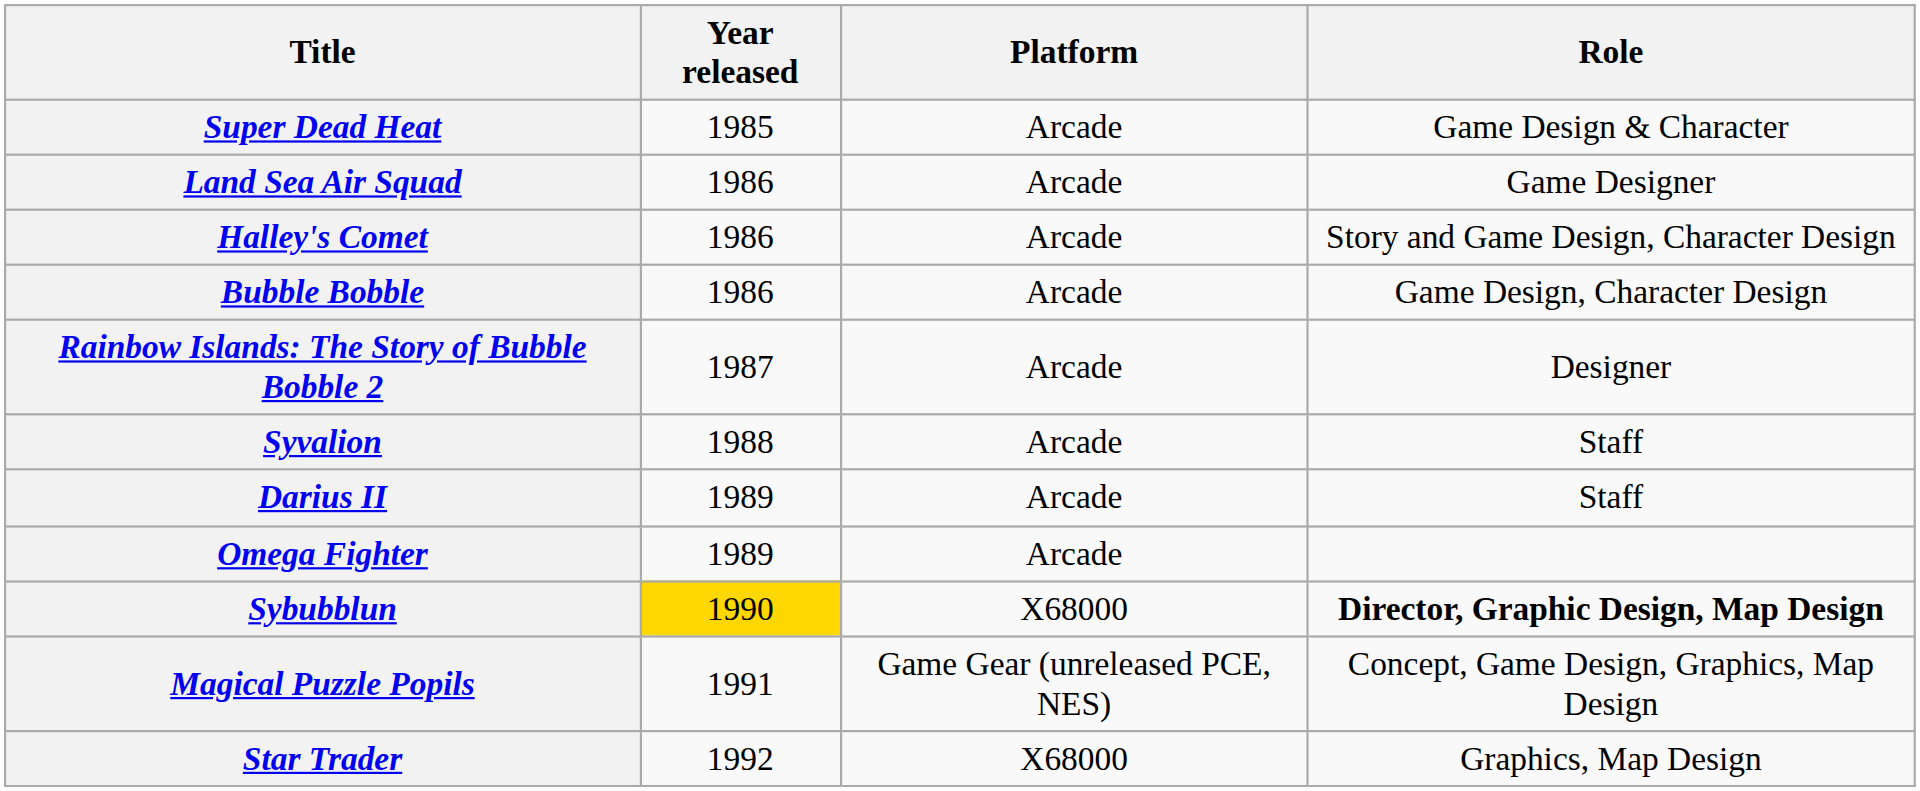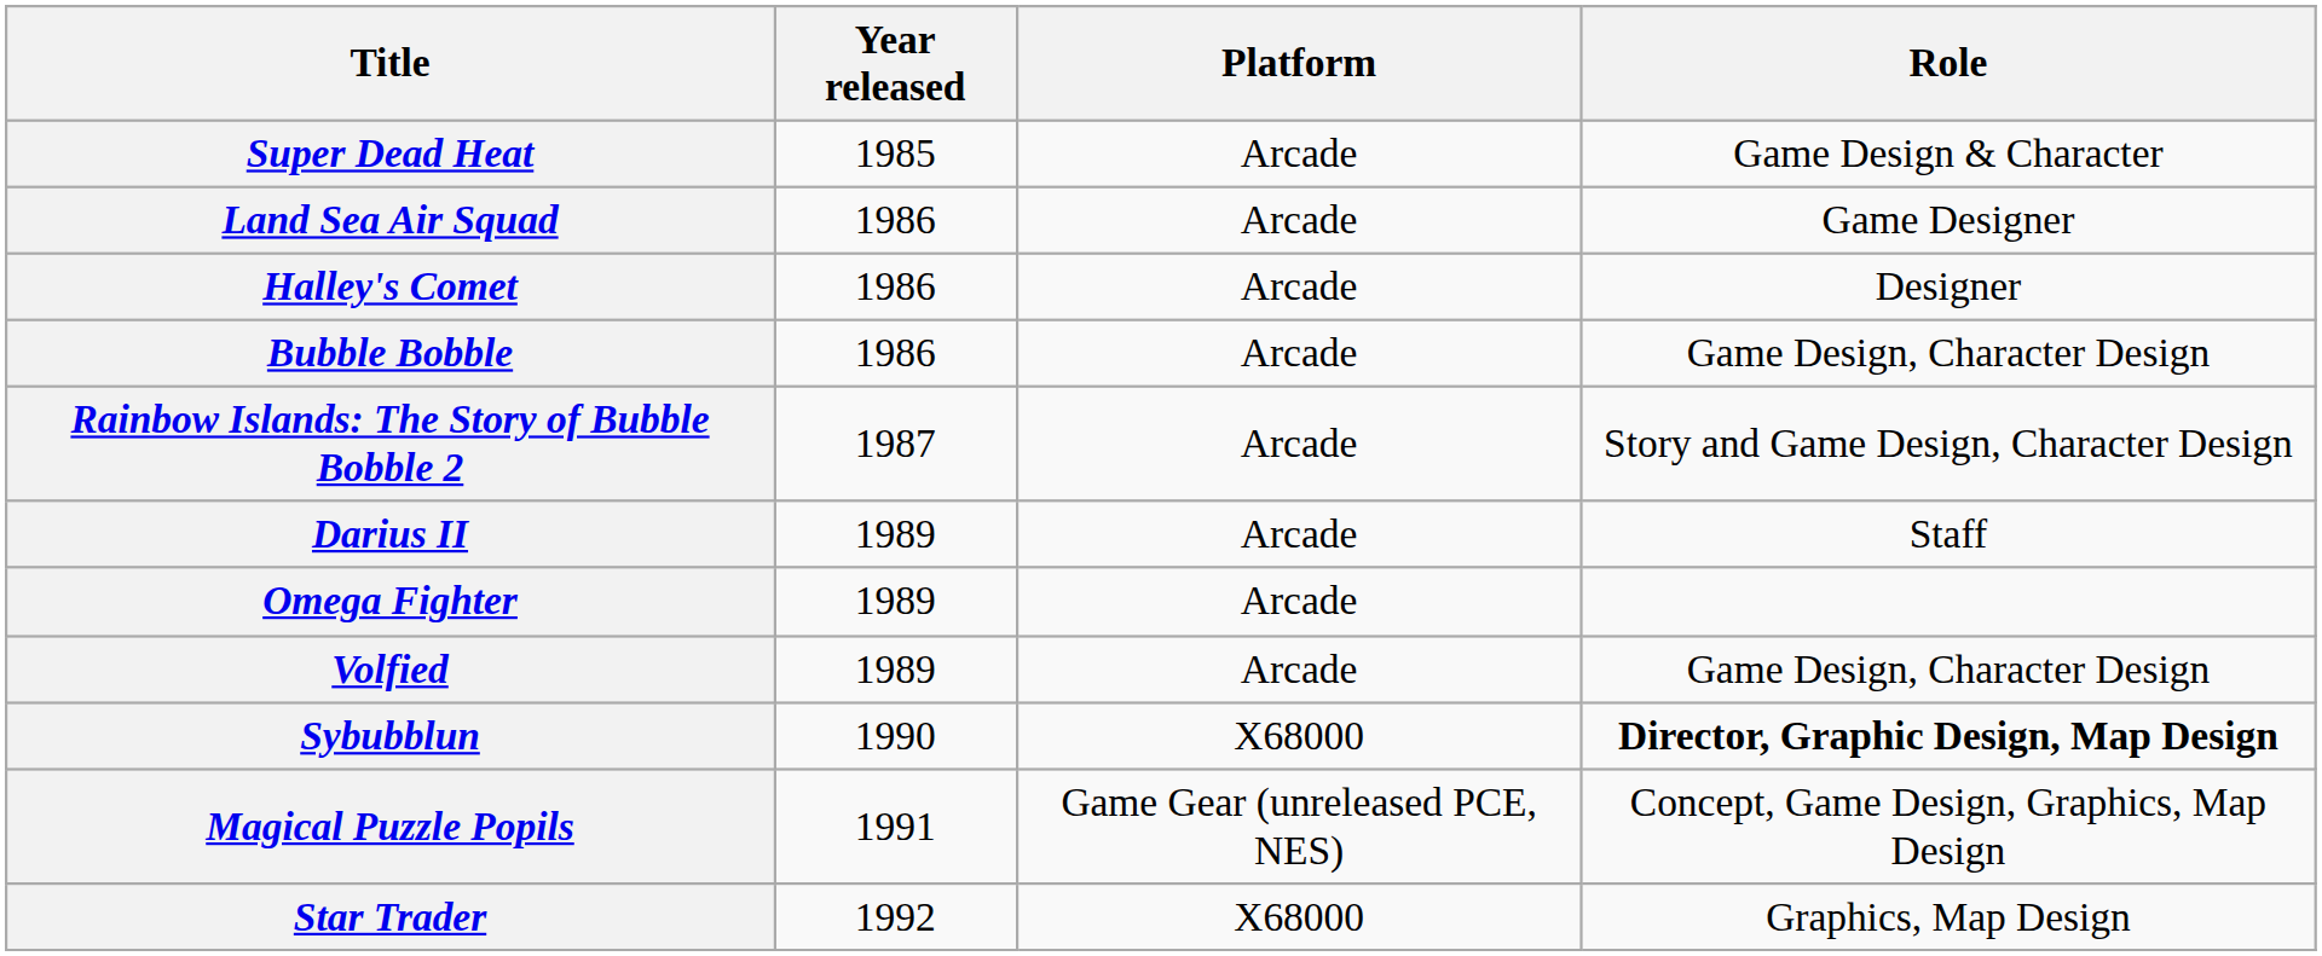Halley's Comet | Role: Story and Game Design, Character Design -> Designer
Rainbow Islands: The Story of Bubble Bobble 2 | Role: Designer -> Story and Game Design, Character Design
- row: Syvalion | 1988 | Arcade | Staff
+ row: Volfied | 1989 | Arcade | Game Design, Character Design
Sybubblun | Year released: gold background -> no background
